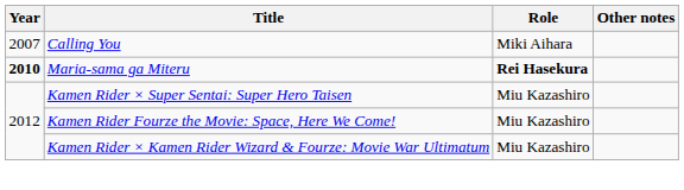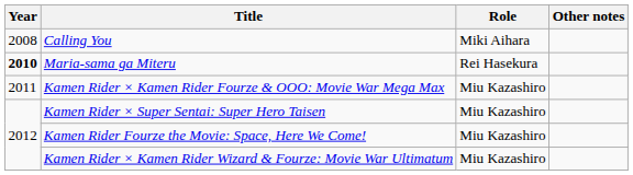Calling You | Year: 2007 -> 2008
Maria-sama ga Miteru | Role: bold -> normal
+ row: 2011 | Kamen Rider × Kamen Rider Fourze & OOO: Movie War Mega Max | Miu Kazashiro
